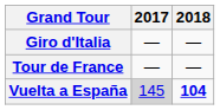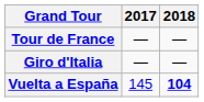rows swapped: Giro d'Italia <-> Tour de France
Vuelta a España | 2017: lightgrey background -> no background
